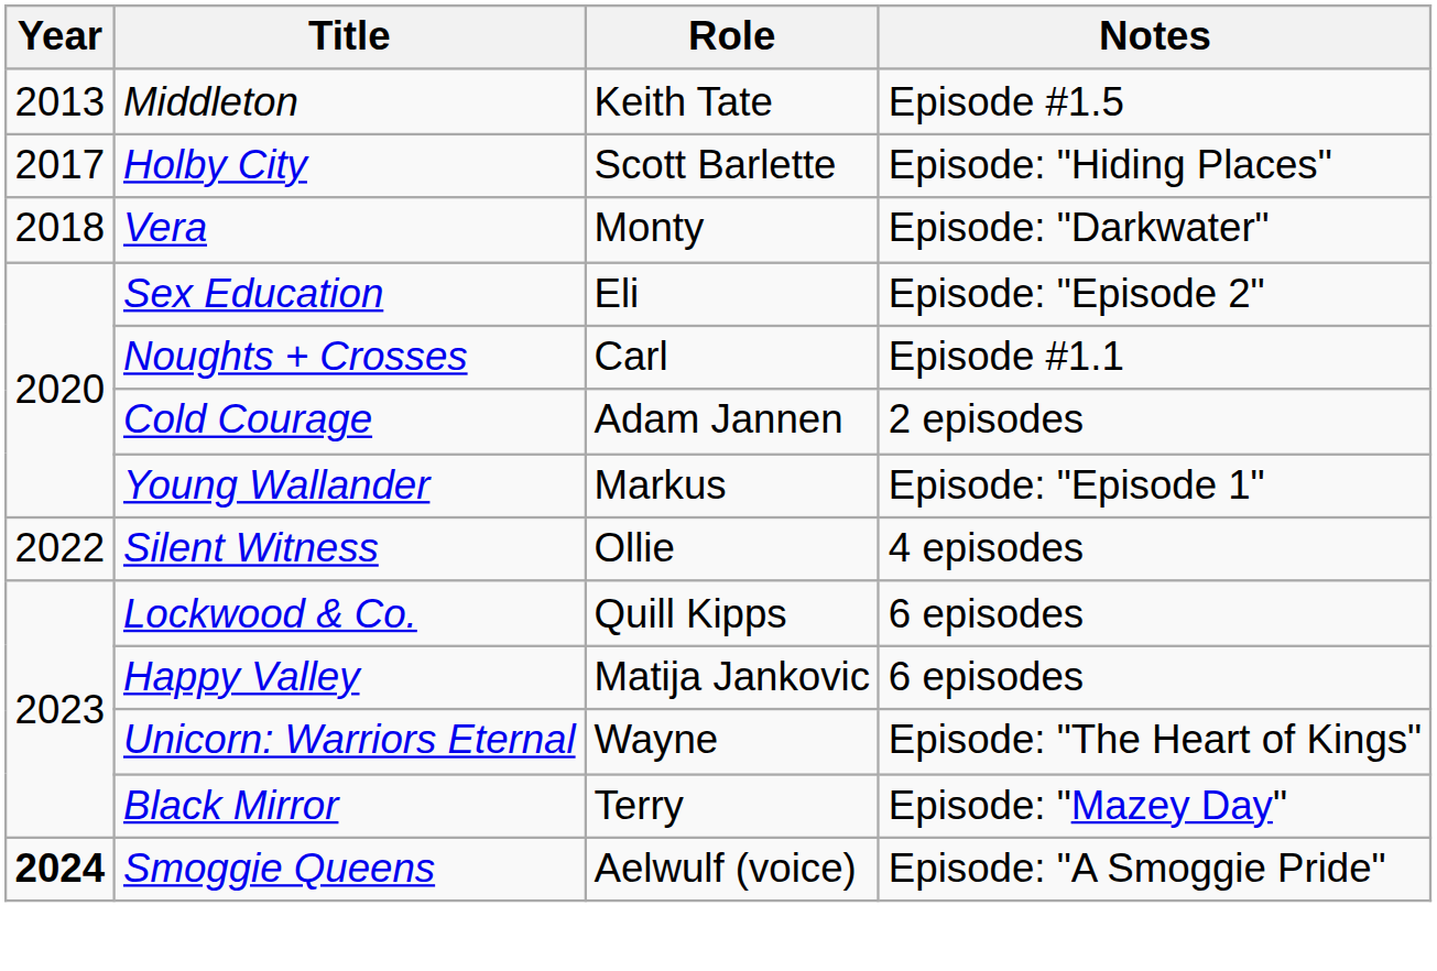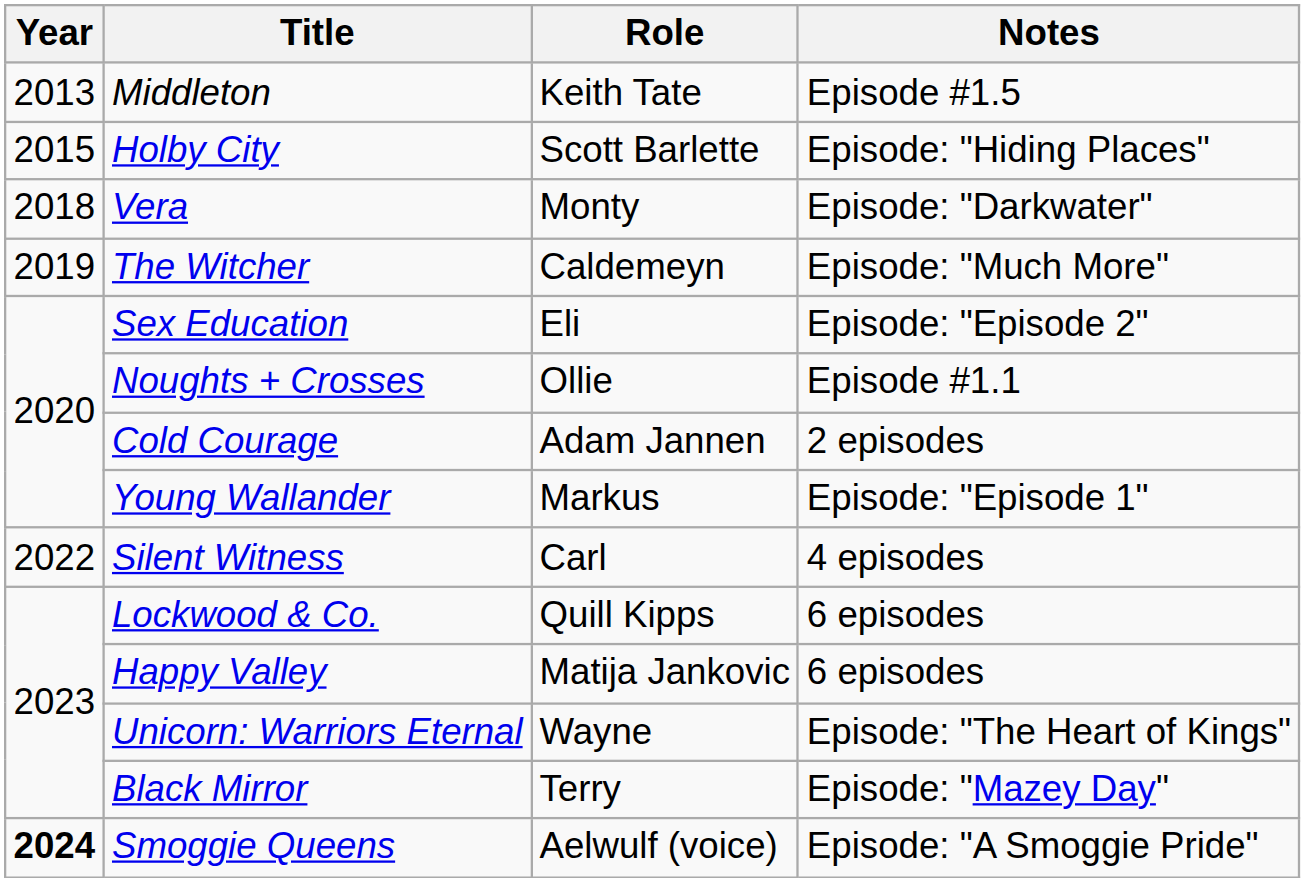Holby City | Year: 2017 -> 2015
+ row: 2019 | The Witcher | Caldemeyn | Episode: "Much More"
Noughts + Crosses | Role: Carl -> Ollie
Silent Witness | Role: Ollie -> Carl
